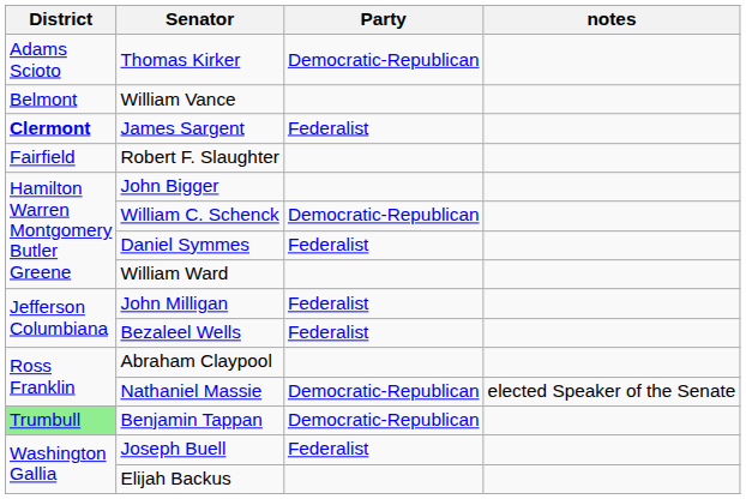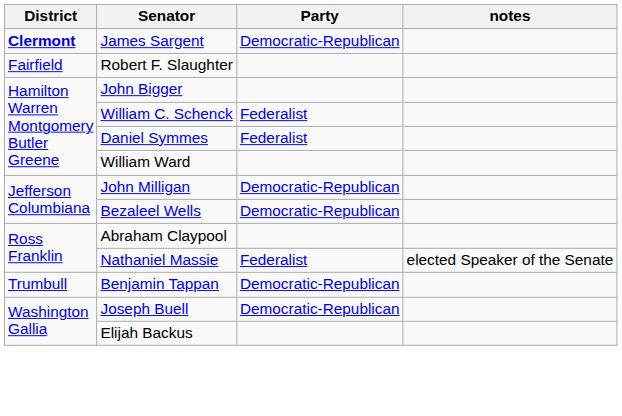- row: Adams Scioto | Thomas Kirker | Democratic-Republican
- row: Belmont | William Vance
James Sargent | Party: Federalist -> Democratic-Republican
William C. Schenck | Party: Democratic-Republican -> Federalist
John Milligan | Party: Federalist -> Democratic-Republican
Bezaleel Wells | Party: Federalist -> Democratic-Republican
Nathaniel Massie | Party: Democratic-Republican -> Federalist
Benjamin Tappan | District: lightgreen background -> no background
Joseph Buell | Party: Federalist -> Democratic-Republican
